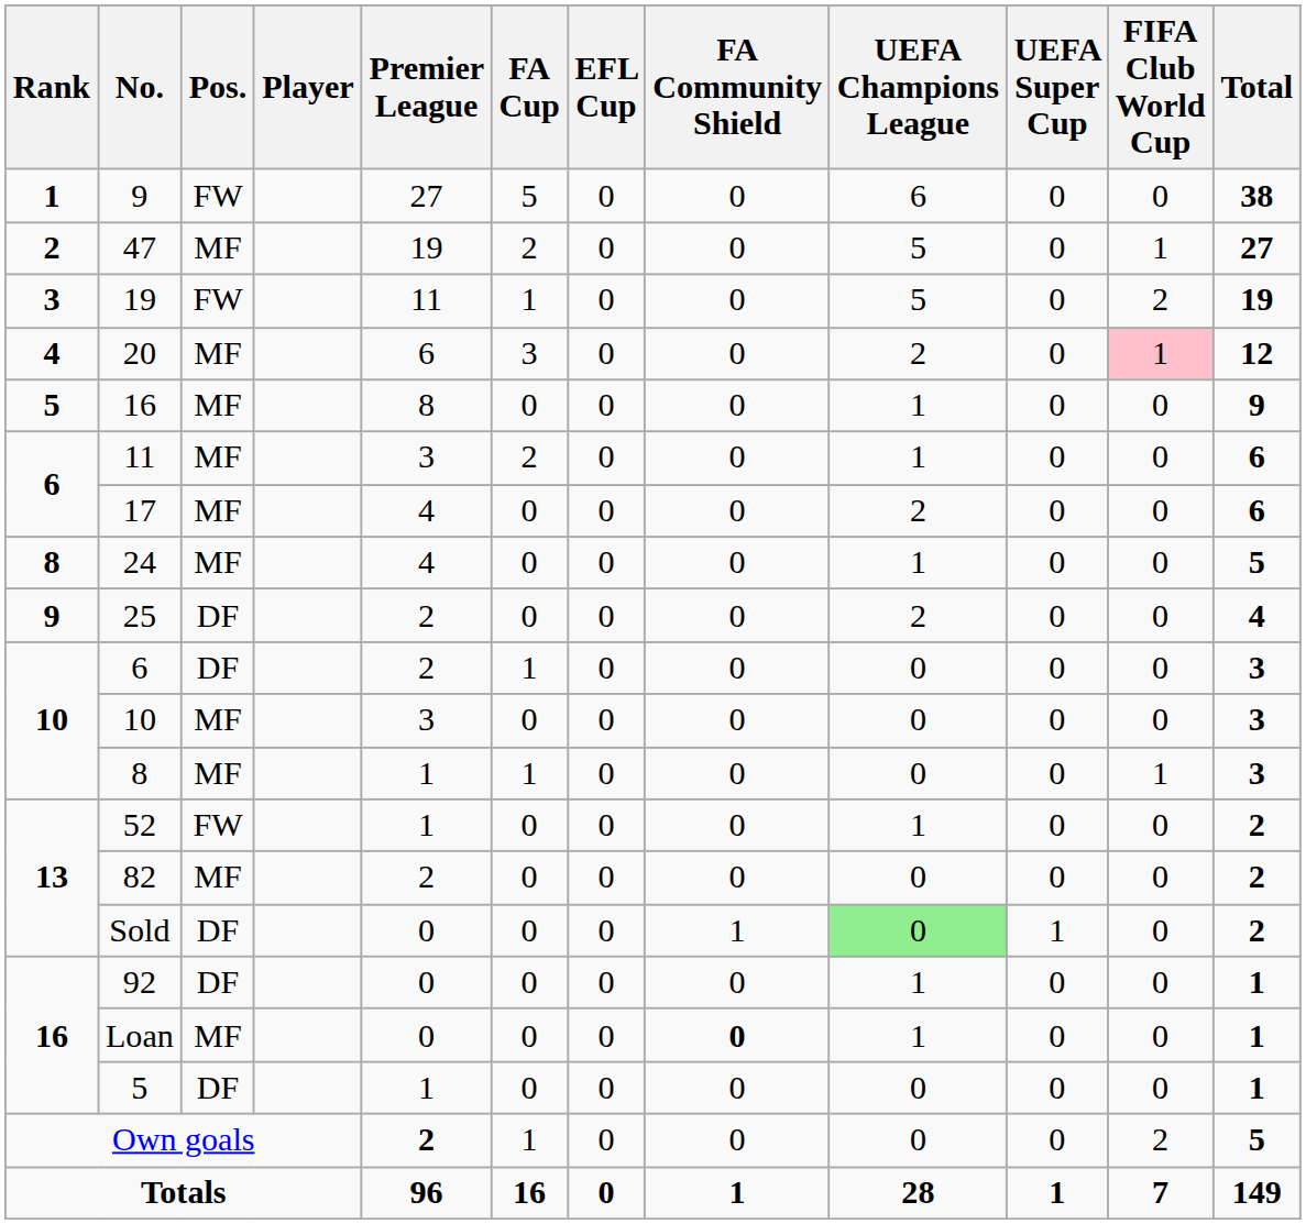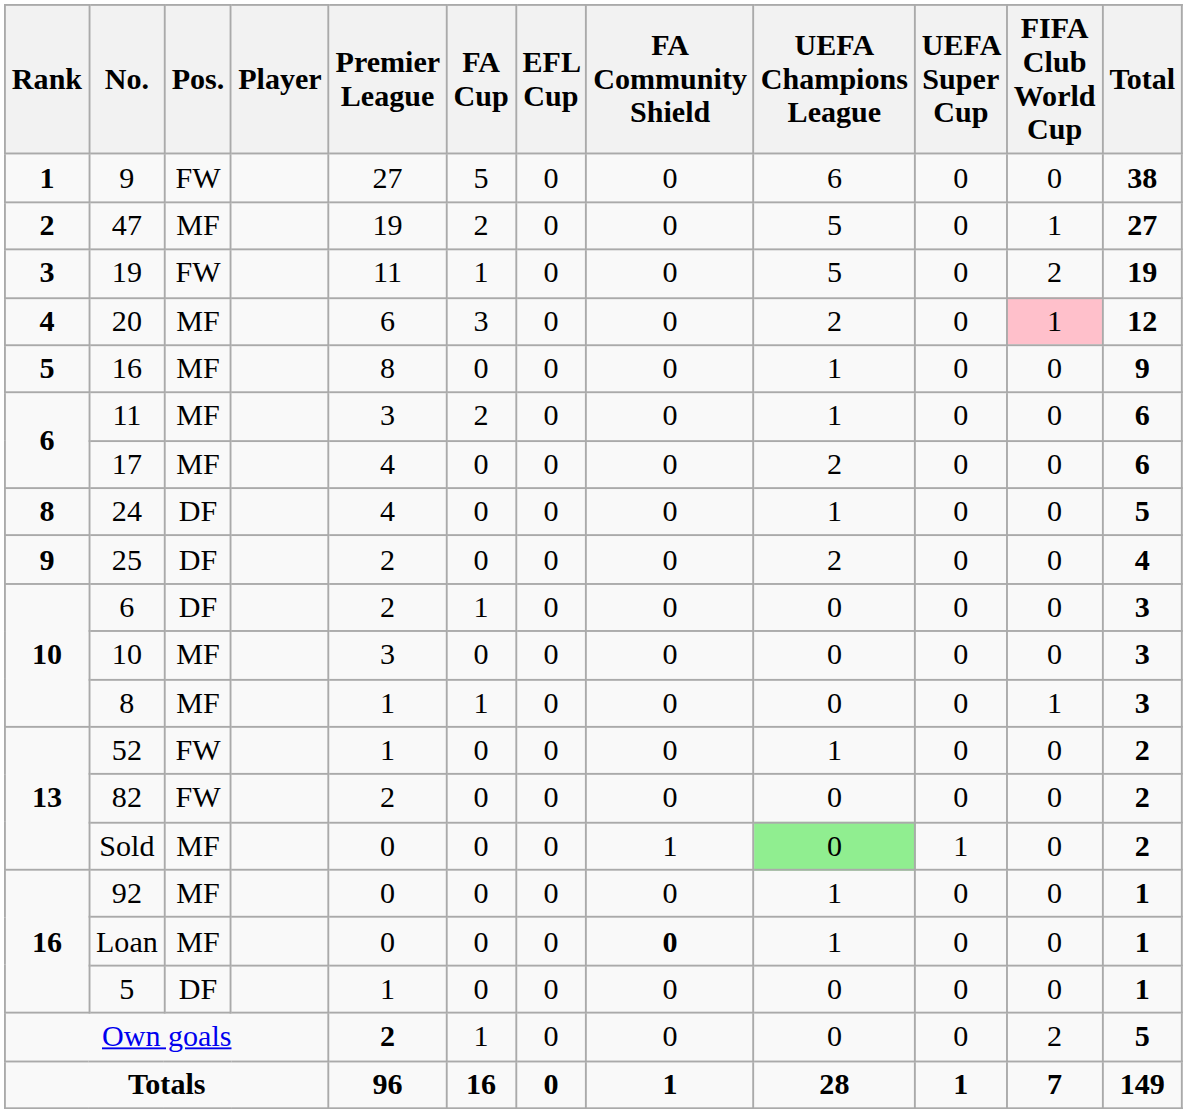24 | Pos.: MF -> DF
82 | Pos.: MF -> FW
Sold | Pos.: DF -> MF
92 | Pos.: DF -> MF
